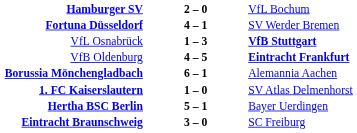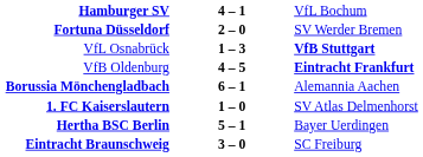Hamburger SV | column 2: 2 – 0 -> 4 – 1
Fortuna Düsseldorf | column 2: 4 – 1 -> 2 – 0
